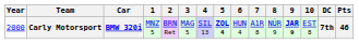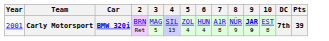- column: 1 | MNZ 5
Carly Motorsport | Year: 2000 -> 2001
Carly Motorsport | 5: bold -> normal
Carly Motorsport | Pts: 46 -> 39
